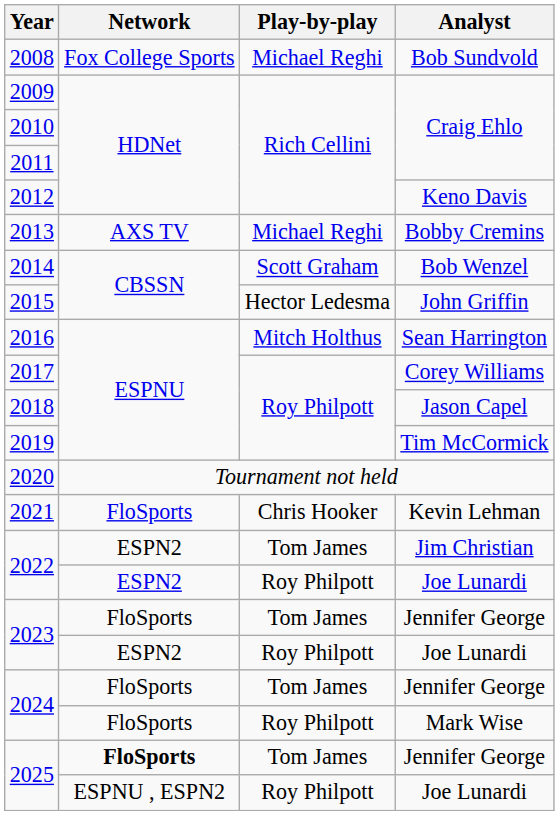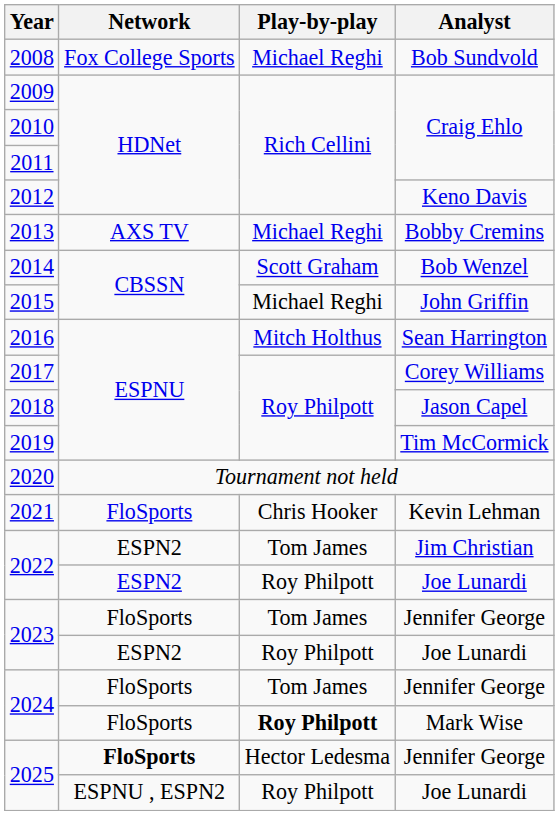2015 | Play-by-play: Hector Ledesma -> Michael Reghi
2024 / Mark Wise | Play-by-play: normal -> bold
2025 / Jennifer George | Play-by-play: Tom James -> Hector Ledesma
